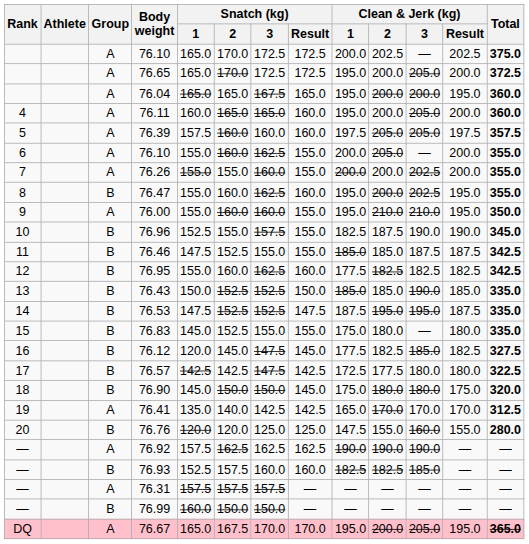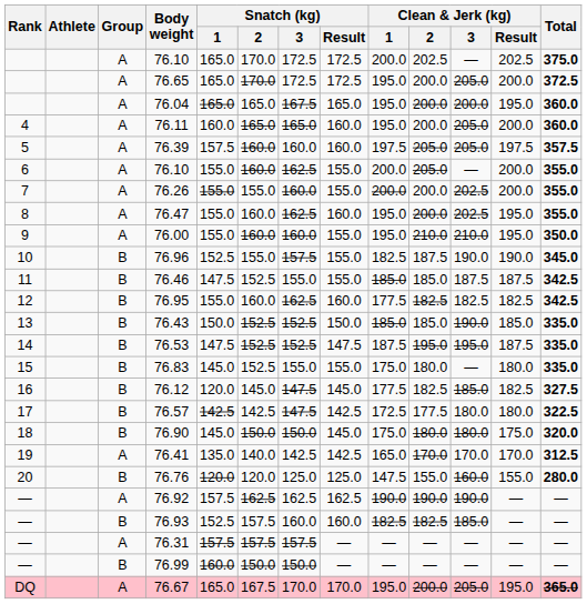76.47 | Group: B -> A
